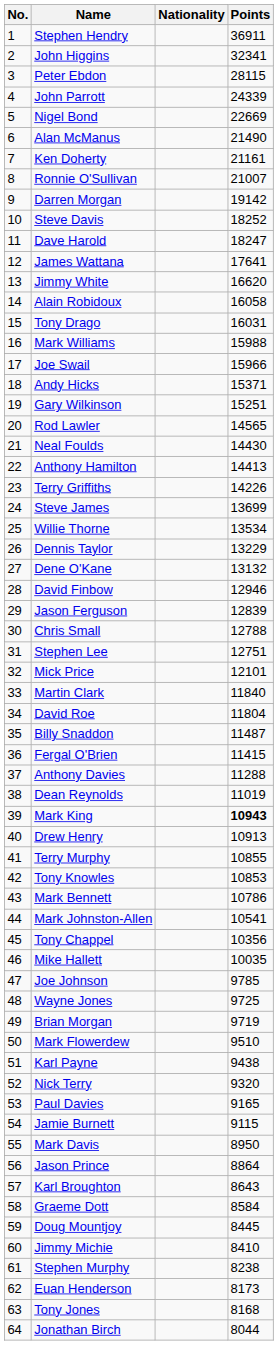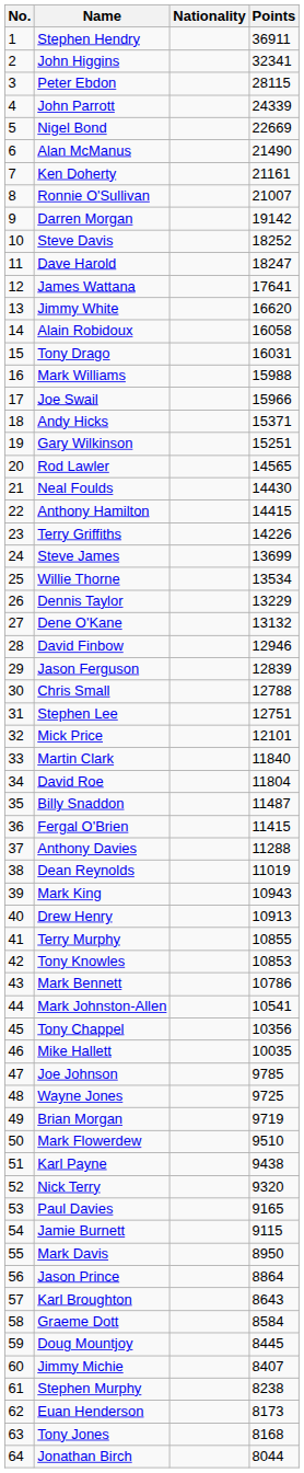Anthony Hamilton | Points: 14413 -> 14415
Mark King | Points: bold -> normal
Jimmy Michie | Points: 8410 -> 8407
